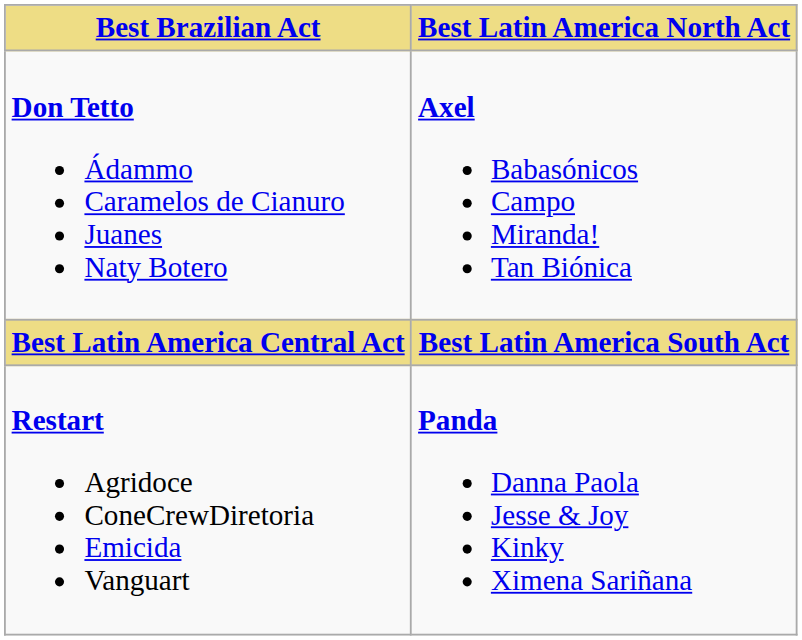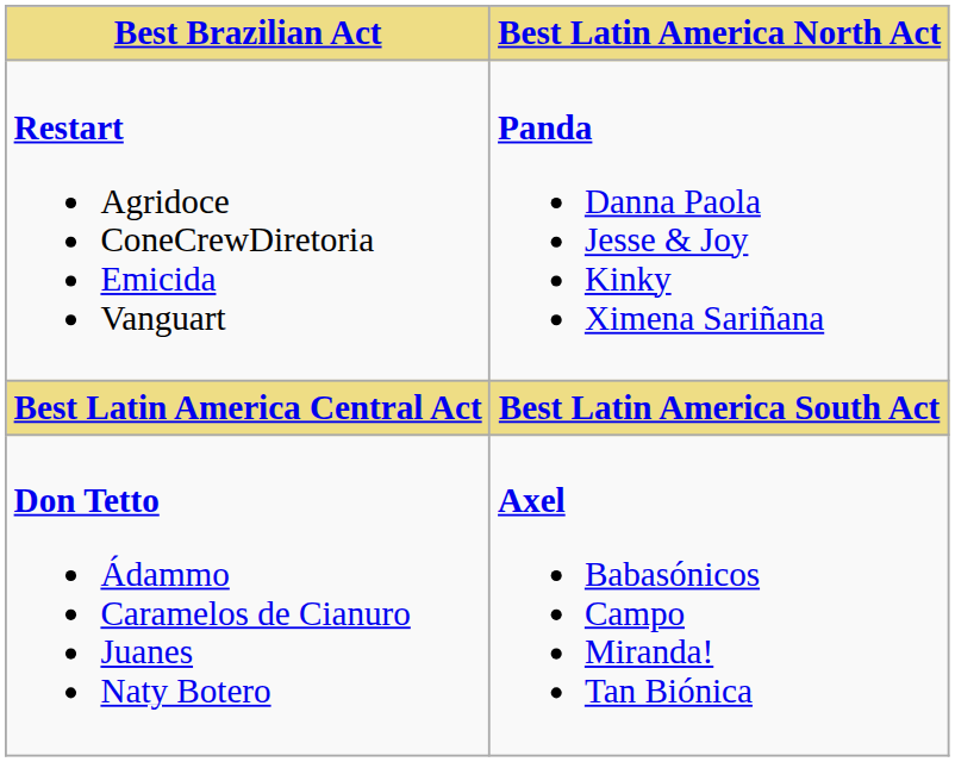rows swapped: Restart Agridoce ConeCrewDiretoria Emicida Vanguart <-> Don Tetto Ádammo Caramelos de Cianuro Juanes Naty Botero
